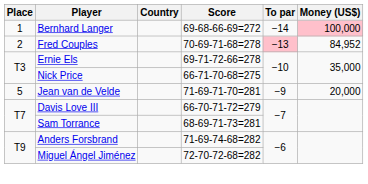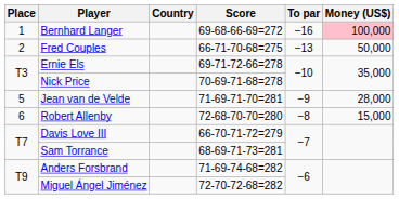Bernhard Langer | To par: −14 -> −16
Fred Couples | Score: 70-69-71-68=278 -> 66-71-70-68=275
Fred Couples | To par: pink background -> no background
Fred Couples | Money (US$): 84,952 -> 50,000
Nick Price | Score: 66-71-70-68=275 -> 70-69-71-68=278
Jean van de Velde | Money (US$): 20,000 -> 28,000
+ row: 6 | Robert Allenby | 72-68-70-70=280 | −8 | 15,000
